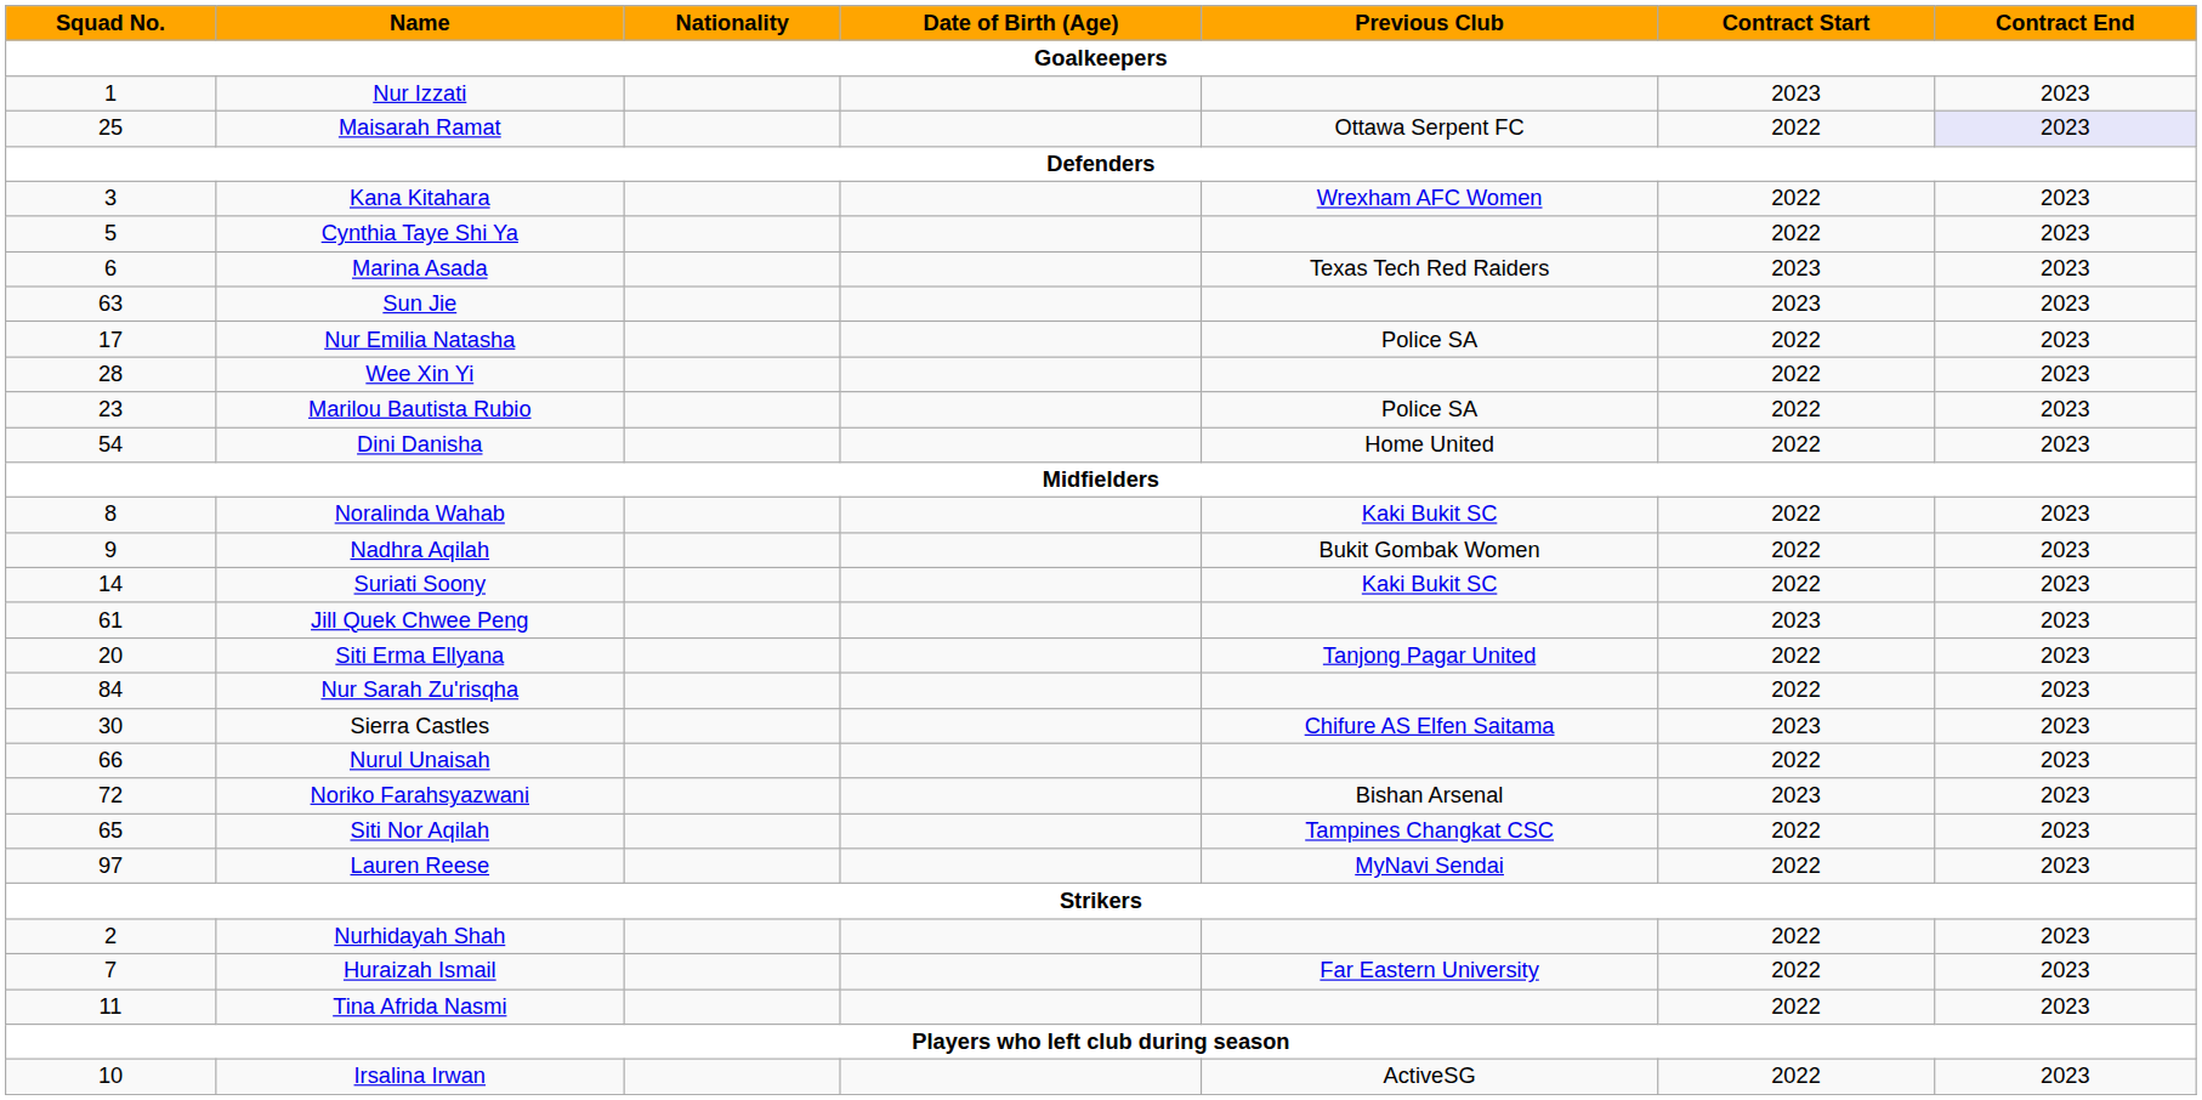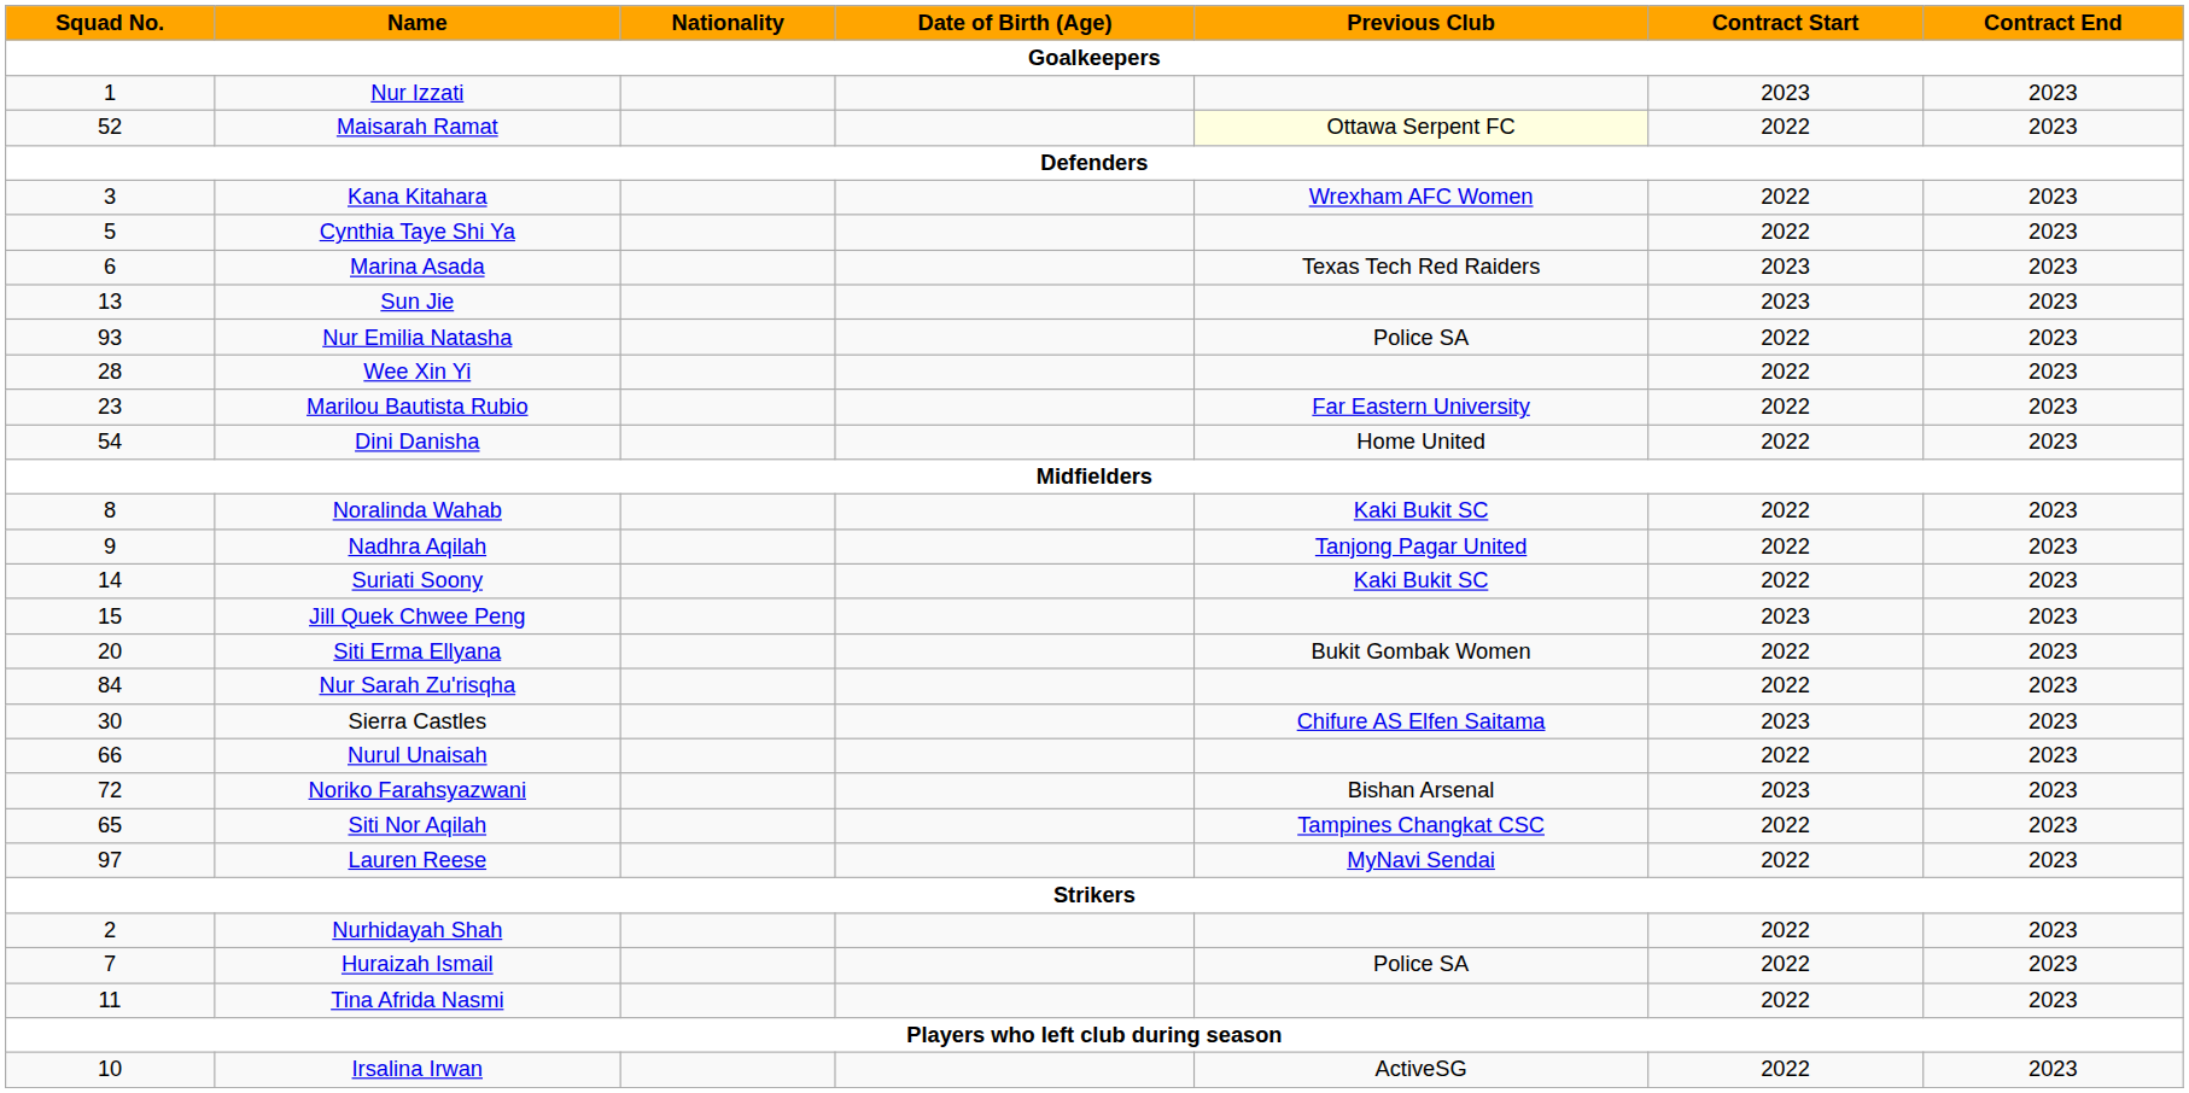Maisarah Ramat | Squad No.: 25 -> 52
Maisarah Ramat | Previous Club: no background -> lightyellow background
Maisarah Ramat | Contract End: lavender background -> no background
Sun Jie | Squad No.: 63 -> 13
Nur Emilia Natasha | Squad No.: 17 -> 93
Marilou Bautista Rubio | Previous Club: Police SA -> Far Eastern University
Nadhra Aqilah | Previous Club: Bukit Gombak Women -> Tanjong Pagar United
Jill Quek Chwee Peng | Squad No.: 61 -> 15
Siti Erma Ellyana | Previous Club: Tanjong Pagar United -> Bukit Gombak Women
Huraizah Ismail | Previous Club: Far Eastern University -> Police SA
